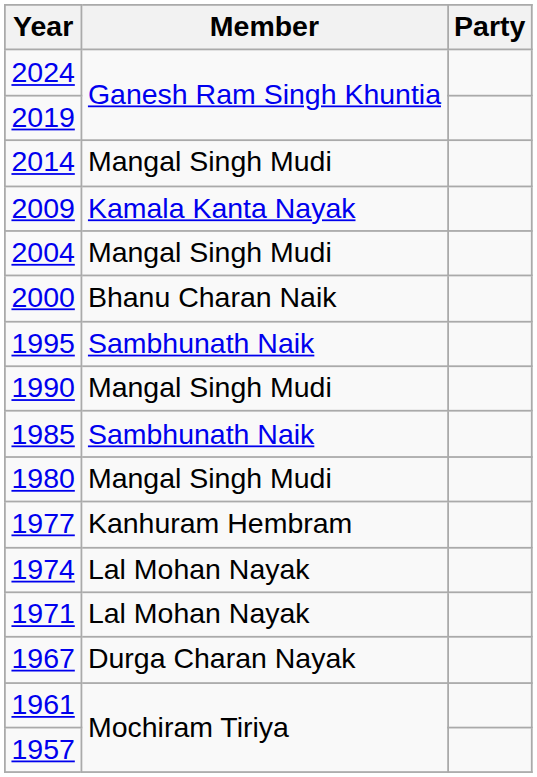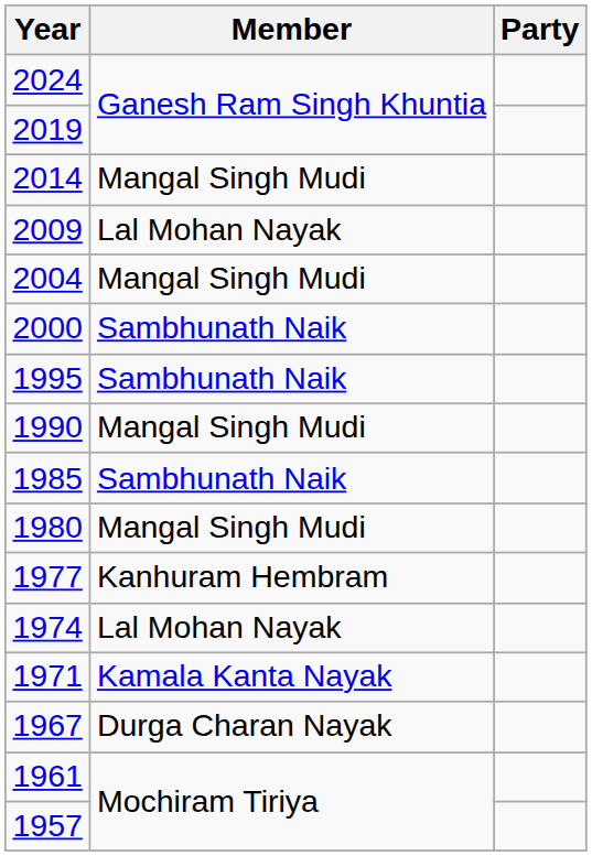2009 | Member: Kamala Kanta Nayak -> Lal Mohan Nayak
2000 | Member: Bhanu Charan Naik -> Sambhunath Naik
1971 | Member: Lal Mohan Nayak -> Kamala Kanta Nayak
